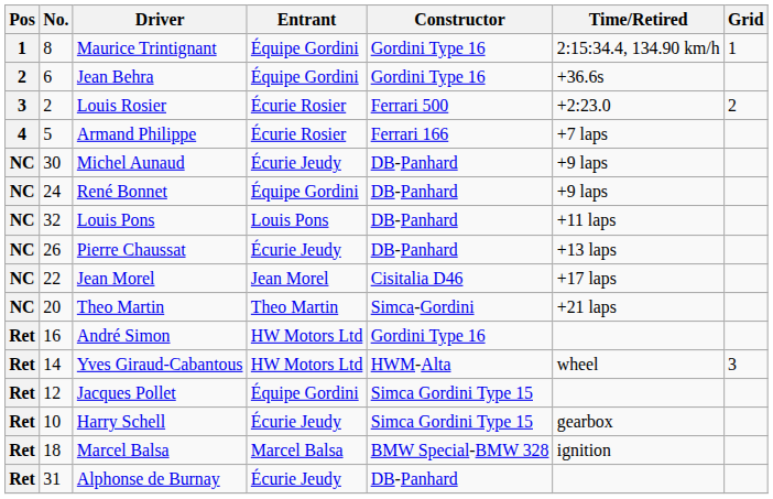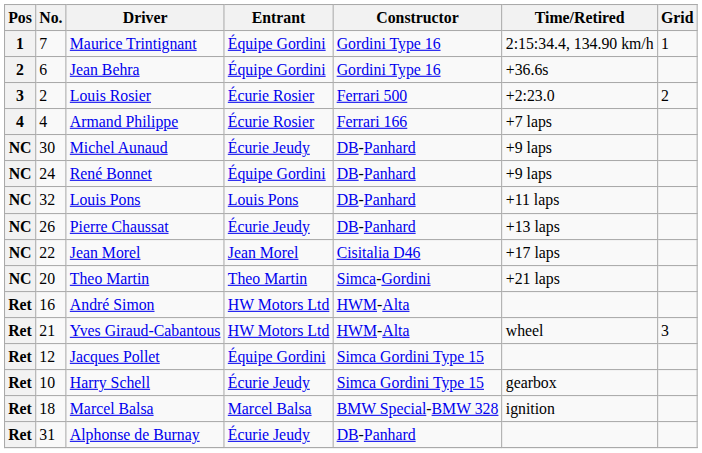Maurice Trintignant | No.: 8 -> 7
Armand Philippe | No.: 5 -> 4
André Simon | Constructor: Gordini Type 16 -> HWM-Alta
Yves Giraud-Cabantous | No.: 14 -> 21
